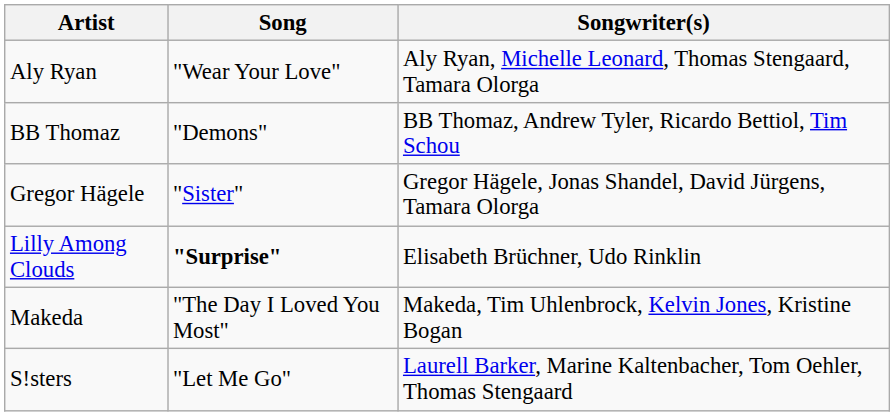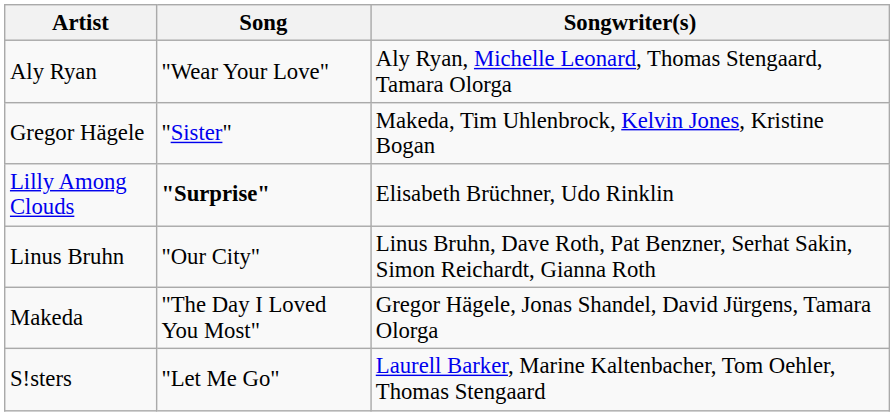- row: BB Thomaz | "Demons" | BB Thomaz, Andrew Tyler, Ricardo Bettiol, Tim Schou
Gregor Hägele | Songwriter(s): Gregor Hägele, Jonas Shandel, David Jürgens, Tamara Olorga -> Makeda, Tim Uhlenbrock, Kelvin Jones, Kristine Bogan
+ row: Linus Bruhn | "Our City" | Linus Bruhn, Dave Roth, Pat Benzner, Serhat Sakin, Simon Reichardt, Gianna Roth
Makeda | Songwriter(s): Makeda, Tim Uhlenbrock, Kelvin Jones, Kristine Bogan -> Gregor Hägele, Jonas Shandel, David Jürgens, Tamara Olorga
